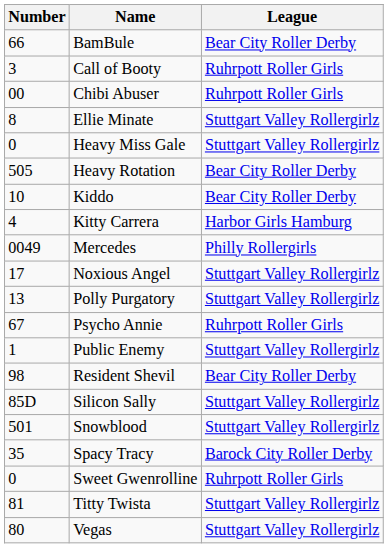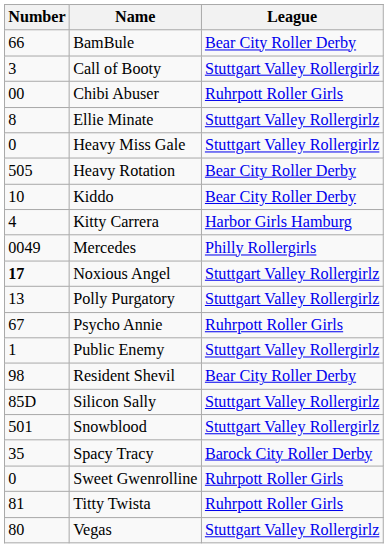Call of Booty | League: Ruhrpott Roller Girls -> Stuttgart Valley Rollergirlz
Noxious Angel | Number: normal -> bold
Titty Twista | League: Stuttgart Valley Rollergirlz -> Ruhrpott Roller Girls
